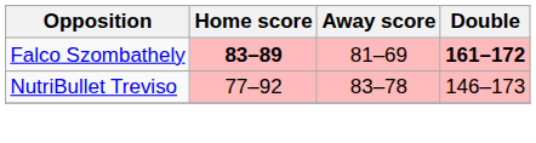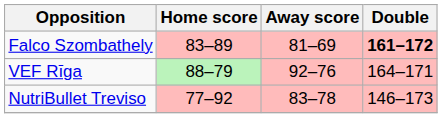Falco Szombathely | Home score: bold -> normal
+ row: VEF Rīga | 88–79 | 92–76 | 164–171
